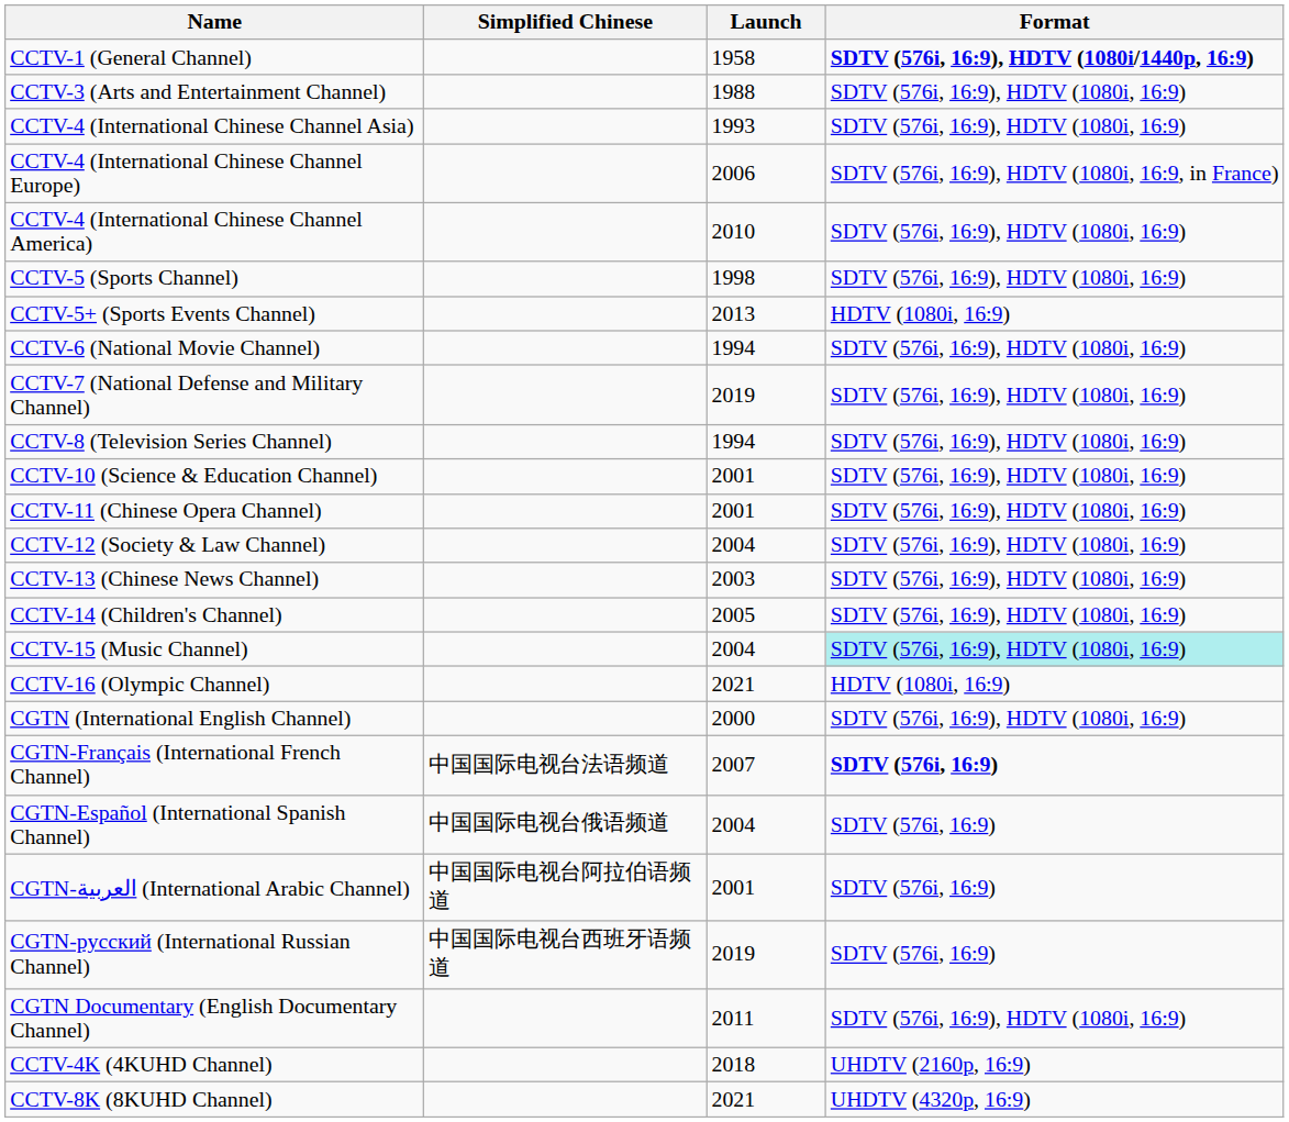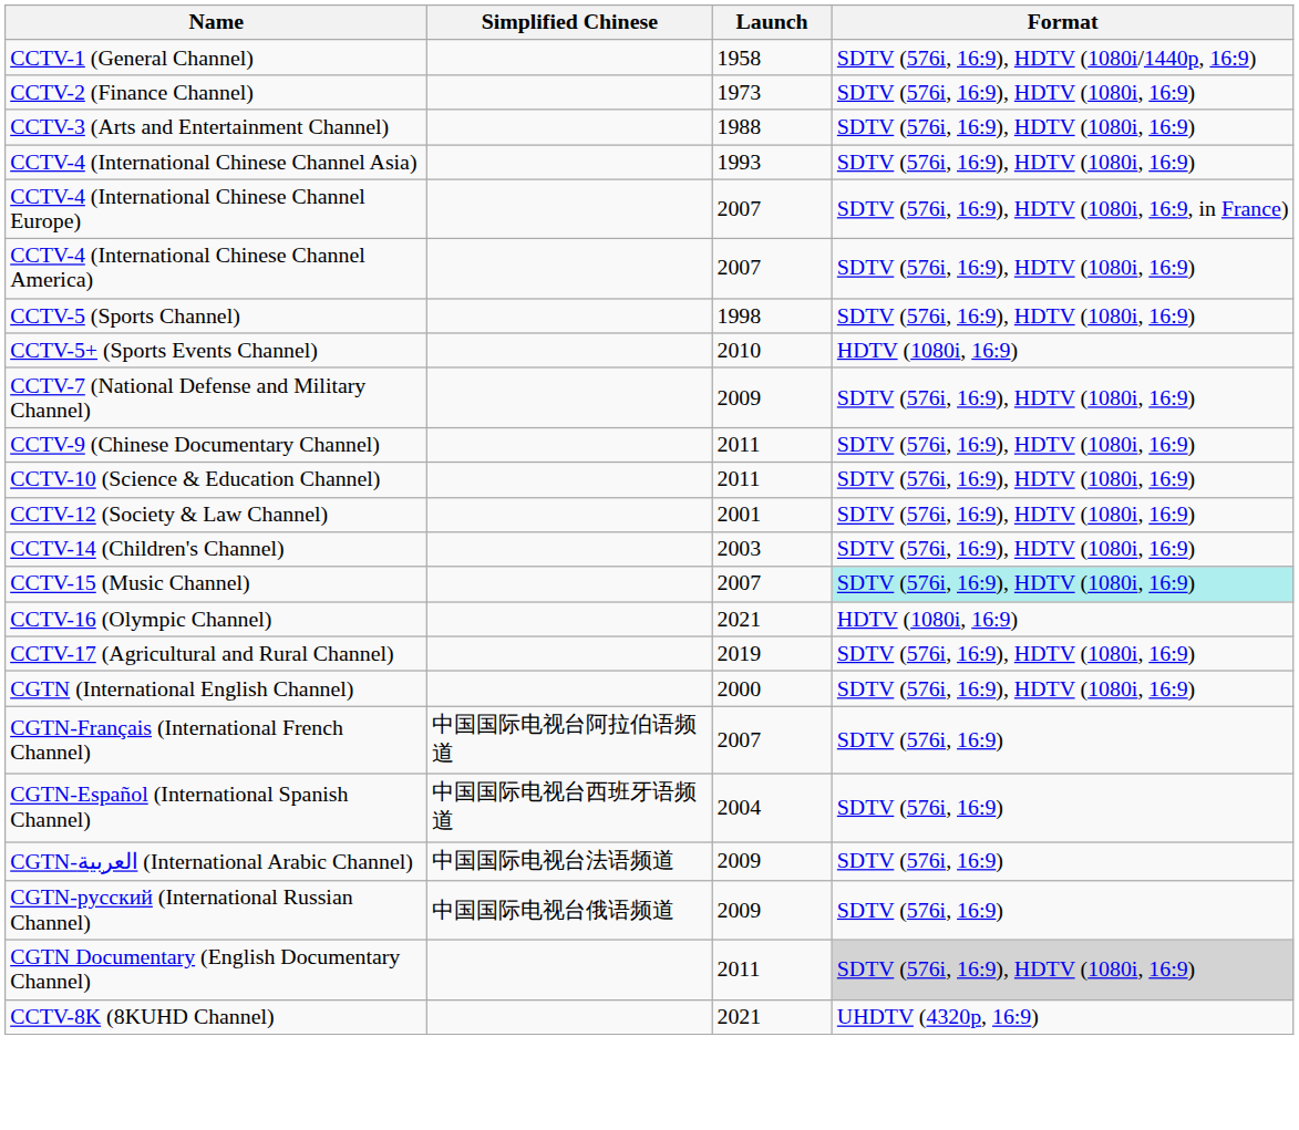CCTV-1 (General Channel) | Format: bold -> normal
+ row: CCTV-2 (Finance Channel) | 1973 | SDTV (576i, 16:9), HDTV (1080i, 16:9)
CCTV-4 (International Chinese Channel Europe) | Launch: 2006 -> 2007
CCTV-4 (International Chinese Channel America) | Launch: 2010 -> 2007
CCTV-5+ (Sports Events Channel) | Launch: 2013 -> 2010
- row: CCTV-6 (National Movie Channel) | 1994 | SDTV (576i, 16:9), HDTV (1080i, 16:9)
CCTV-7 (National Defense and Military Channel) | Launch: 2019 -> 2009
- row: CCTV-8 (Television Series Channel) | 1994 | SDTV (576i, 16:9), HDTV (1080i, 16:9)
+ row: CCTV-9 (Chinese Documentary Channel) | 2011 | SDTV (576i, 16:9), HDTV (1080i, 16:9)
CCTV-10 (Science & Education Channel) | Launch: 2001 -> 2011
- row: CCTV-11 (Chinese Opera Channel) | 2001 | SDTV (576i, 16:9), HDTV (1080i, 16:9)
CCTV-12 (Society & Law Channel) | Launch: 2004 -> 2001
- row: CCTV-13 (Chinese News Channel) | 2003 | SDTV (576i, 16:9), HDTV (1080i, 16:9)
CCTV-14 (Children's Channel) | Launch: 2005 -> 2003
CCTV-15 (Music Channel) | Launch: 2004 -> 2007
+ row: CCTV-17 (Agricultural and Rural Channel) | 2019 | SDTV (576i, 16:9), HDTV (1080i, 16:9)
CGTN-Français (International French Channel) | Simplified Chinese: 中国国际电视台法语频道 -> 中国国际电视台阿拉伯语频道
CGTN-Français (International French Channel) | Format: bold -> normal
CGTN-Español (International Spanish Channel) | Simplified Chinese: 中国国际电视台俄语频道 -> 中国国际电视台西班牙语频道
CGTN-العربية (International Arabic Channel) | Simplified Chinese: 中国国际电视台阿拉伯语频道 -> 中国国际电视台法语频道
CGTN-العربية (International Arabic Channel) | Launch: 2001 -> 2009
CGTN-русский (International Russian Channel) | Simplified Chinese: 中国国际电视台西班牙语频道 -> 中国国际电视台俄语频道
CGTN-русский (International Russian Channel) | Launch: 2019 -> 2009
CGTN Documentary (English Documentary Channel) | Format: no background -> lightgrey background
- row: CCTV-4K (4KUHD Channel) | 2018 | UHDTV (2160p, 16:9)
